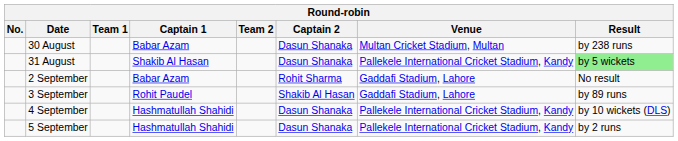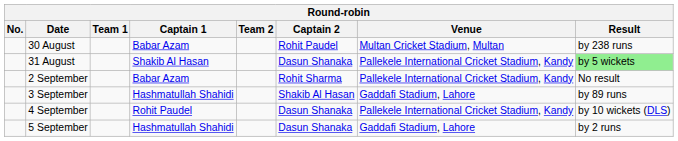30 August | Captain 2: Dasun Shanaka -> Rohit Paudel
2 September | Venue: Gaddafi Stadium, Lahore -> Pallekele International Cricket Stadium, Kandy
3 September | Captain 1: Rohit Paudel -> Hashmatullah Shahidi
4 September | Captain 1: Hashmatullah Shahidi -> Rohit Paudel
5 September | Venue: Pallekele International Cricket Stadium, Kandy -> Gaddafi Stadium, Lahore
